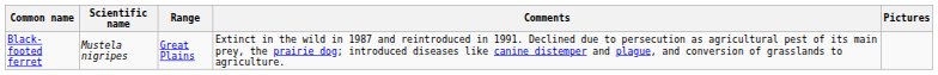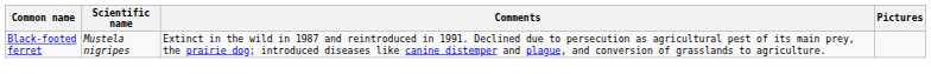- column: Range | Great Plains
